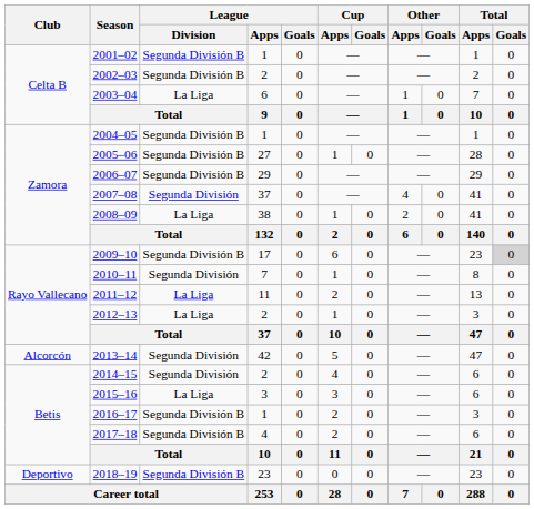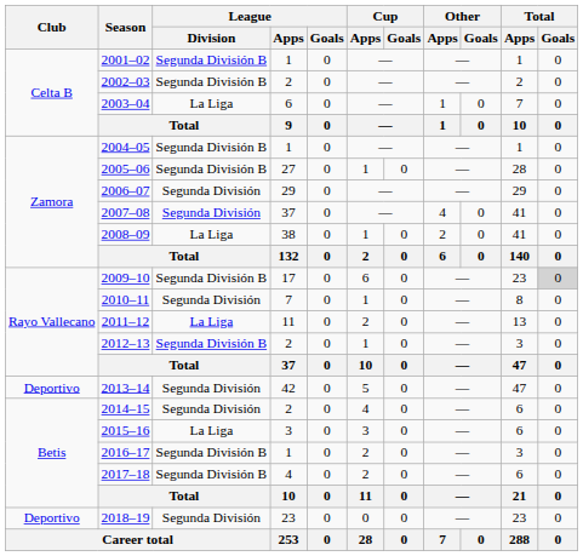2006–07 | League / Division: Segunda División B -> Segunda División
2012–13 | League / Division: La Liga -> Segunda División B
2013–14 | Club: Alcorcón -> Deportivo
2018–19 | League / Division: Segunda División B -> Segunda División
